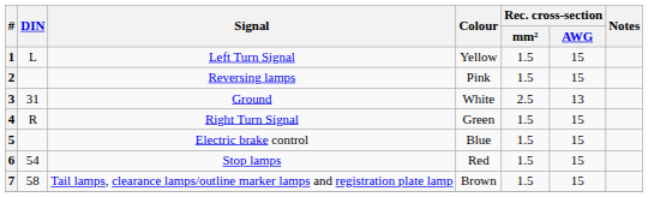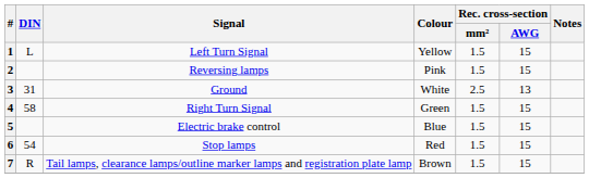4 | DIN: R -> 58
7 | DIN: 58 -> R
